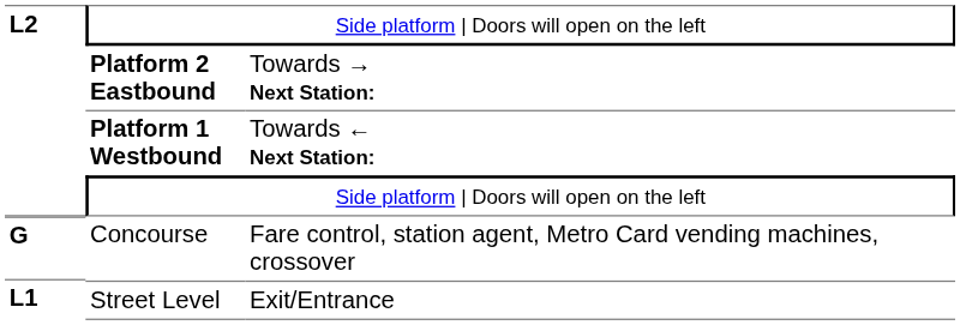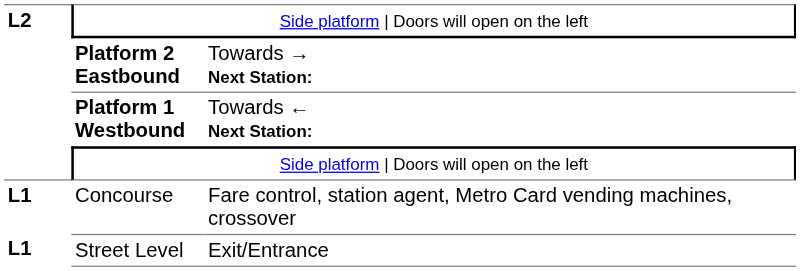Concourse | column 1: G -> L1
